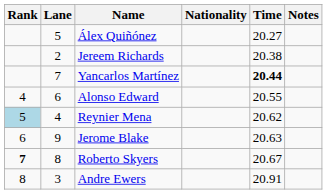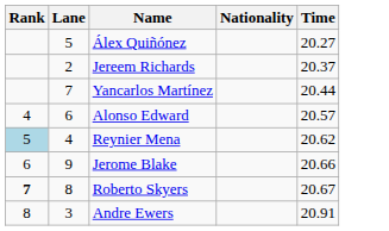- column: Notes
Jereem Richards | Time: 20.38 -> 20.37
Yancarlos Martínez | Time: bold -> normal
Alonso Edward | Time: 20.55 -> 20.57
Jerome Blake | Time: 20.63 -> 20.66
